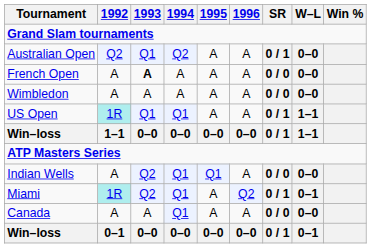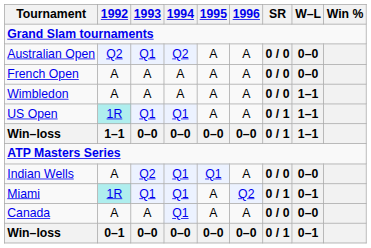Australian Open | SR: 0 / 1 -> 0 / 0
French Open | 1993: bold -> normal
Wimbledon | W–L: 0–0 -> 1–1
Miami | 1993: Q2 -> Q1
